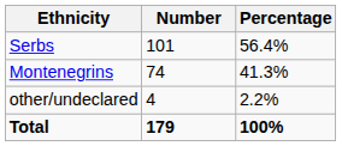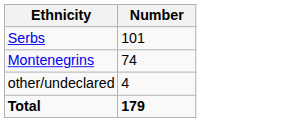- column: Percentage | 56.4% | 41.3% | 2.2% | 100%
